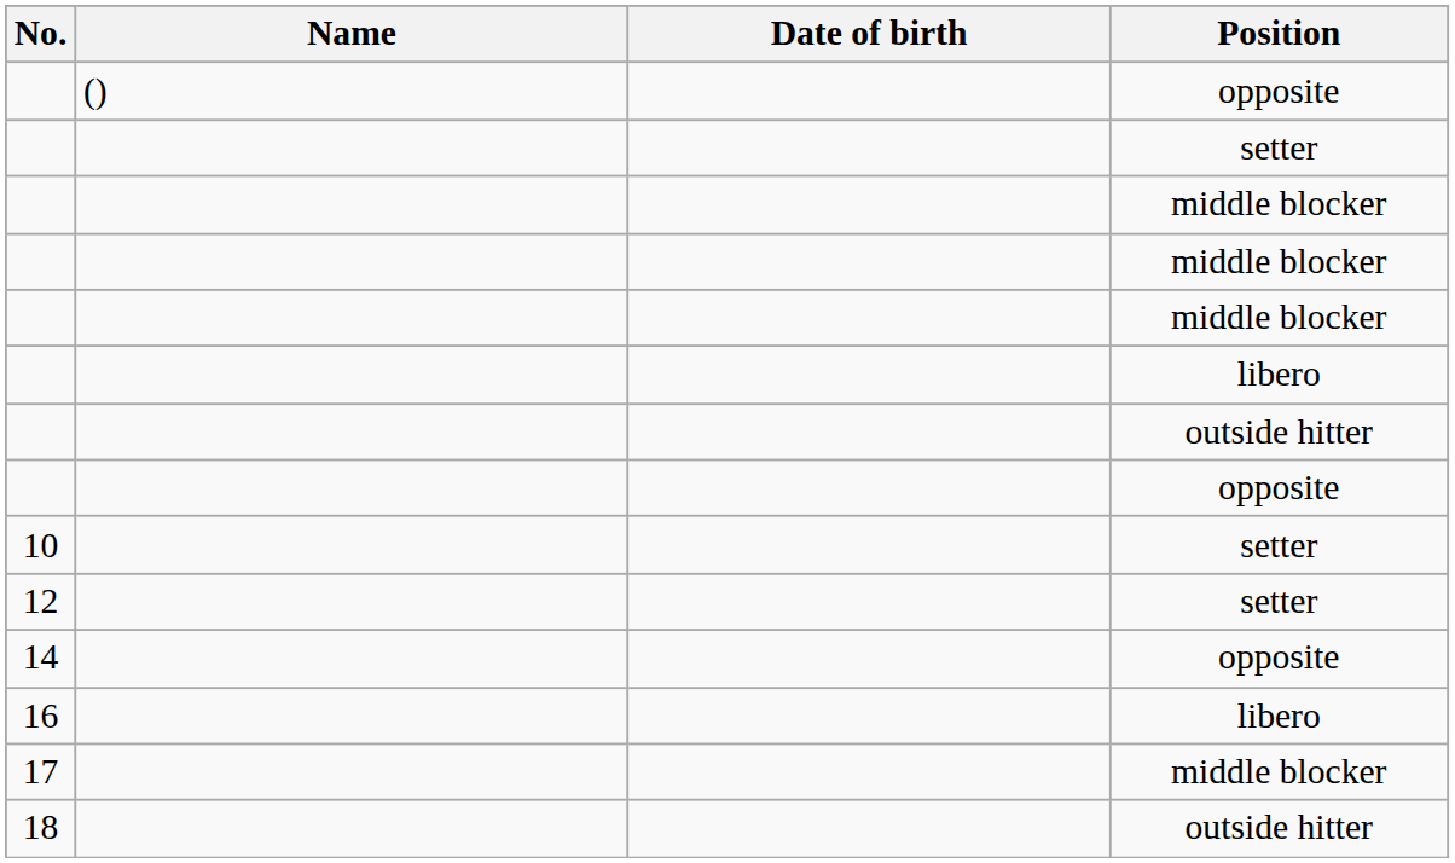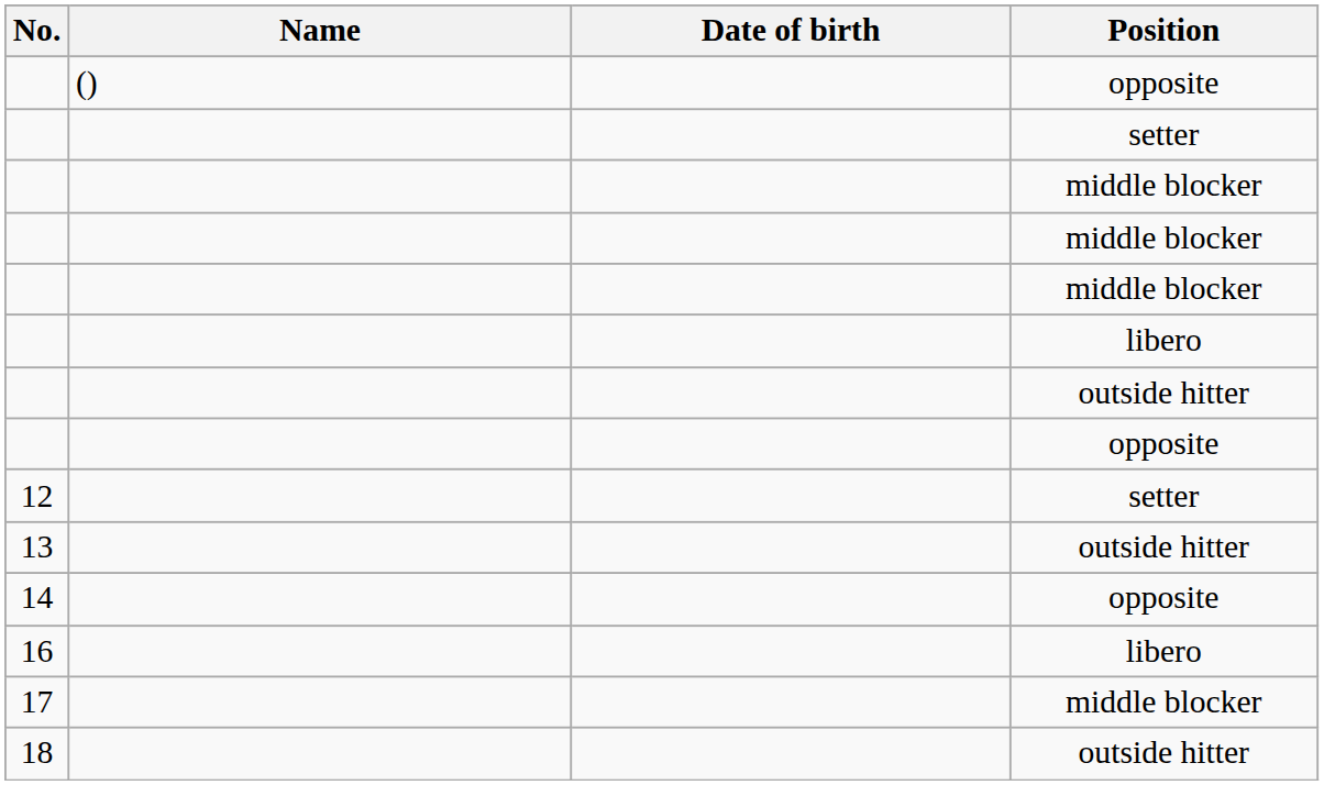- row: 10 | setter
+ row: 13 | outside hitter
